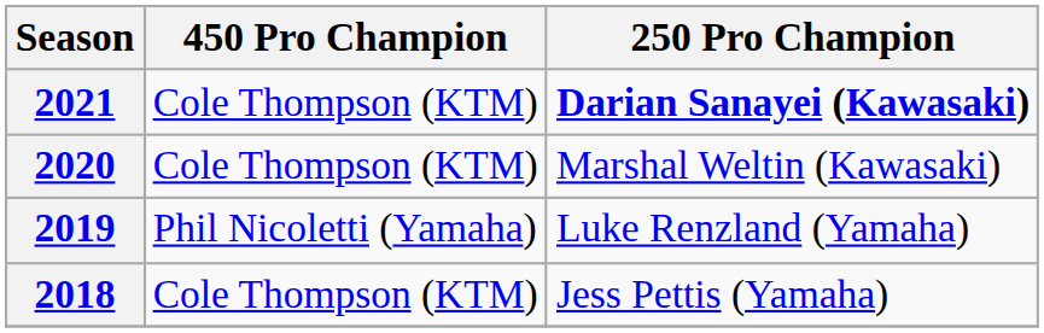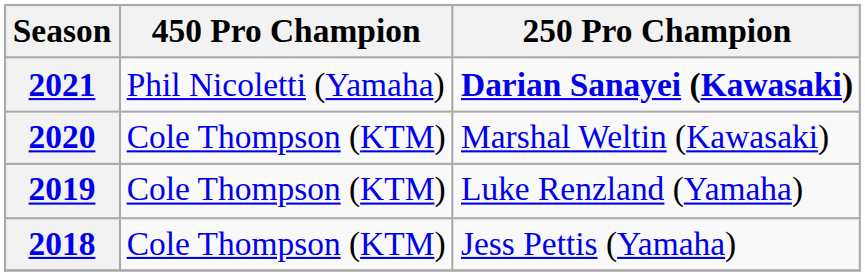2021 | 450 Pro Champion: Cole Thompson (KTM) -> Phil Nicoletti (Yamaha)
2019 | 450 Pro Champion: Phil Nicoletti (Yamaha) -> Cole Thompson (KTM)
